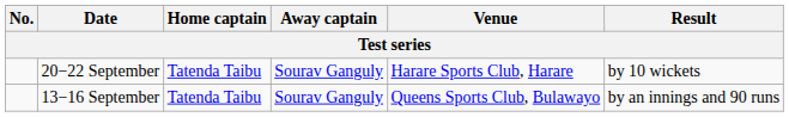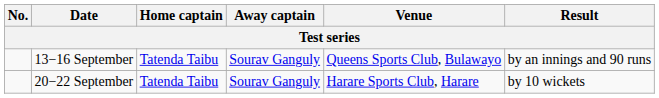rows swapped: 13−16 September <-> 20−22 September
